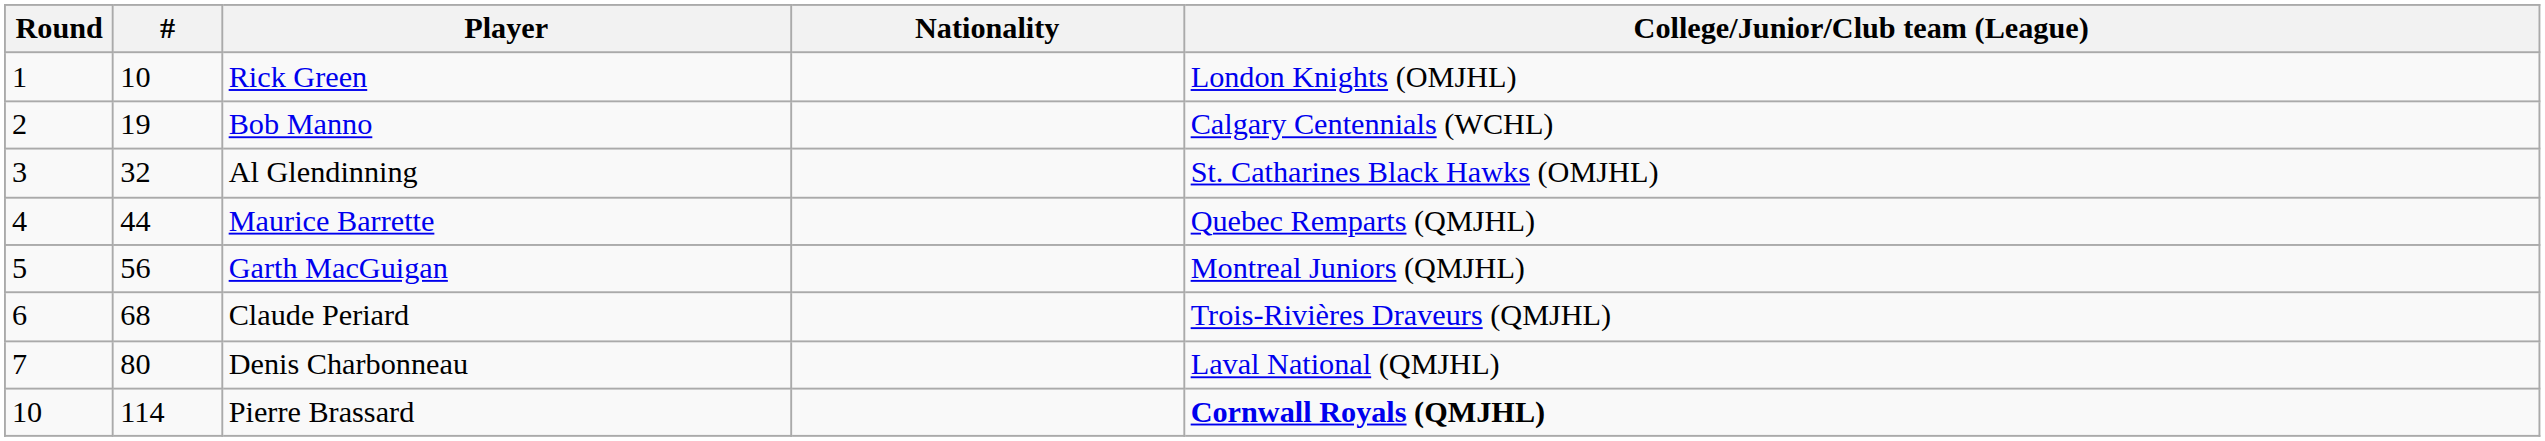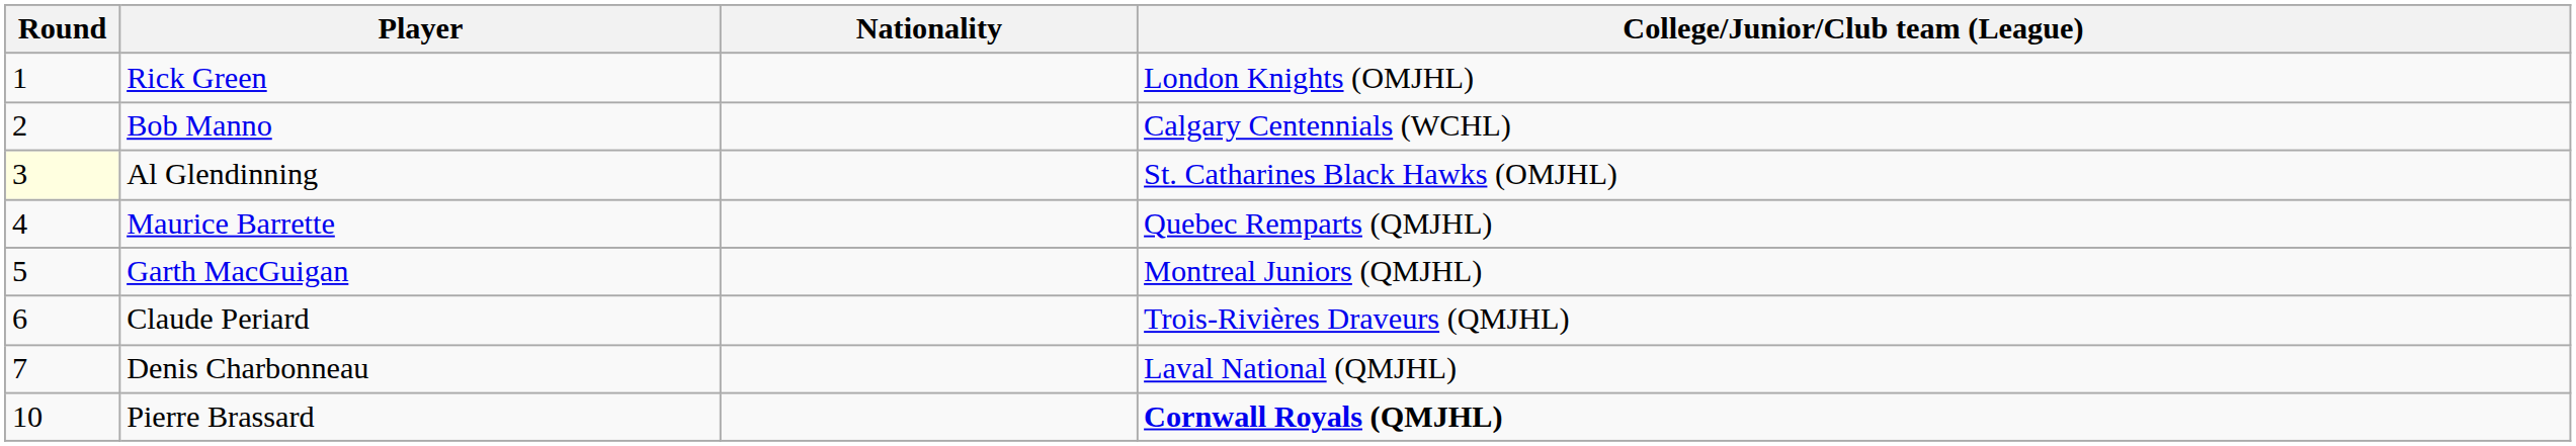- column: # | 10 | 19 | 32 | 44 | 56 | 68 | 80 | 114
Al Glendinning | Round: no background -> lightyellow background
